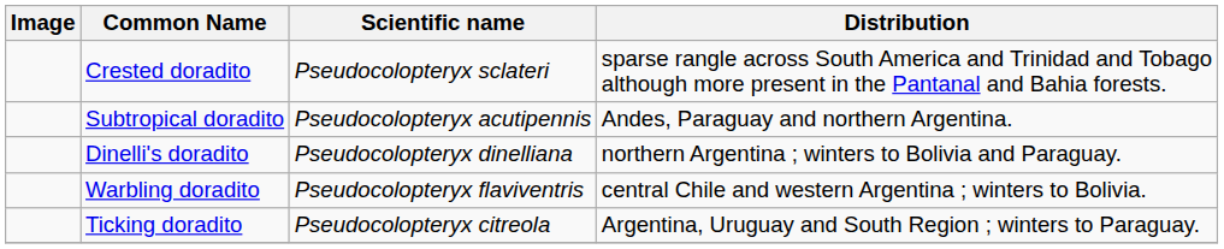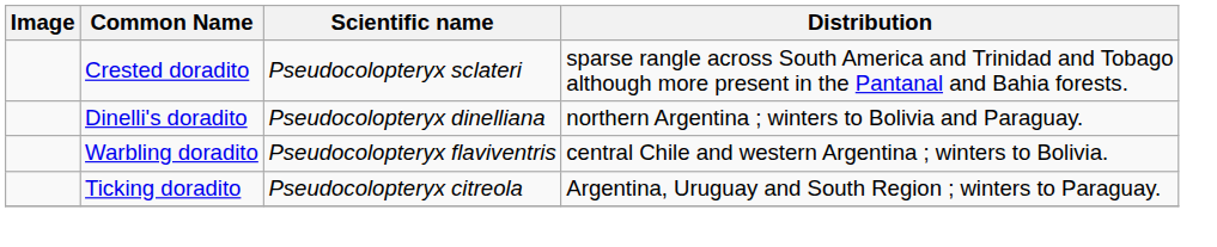- row: Subtropical doradito | Pseudocolopteryx acutipennis | Andes, Paraguay and northern Argentina.
